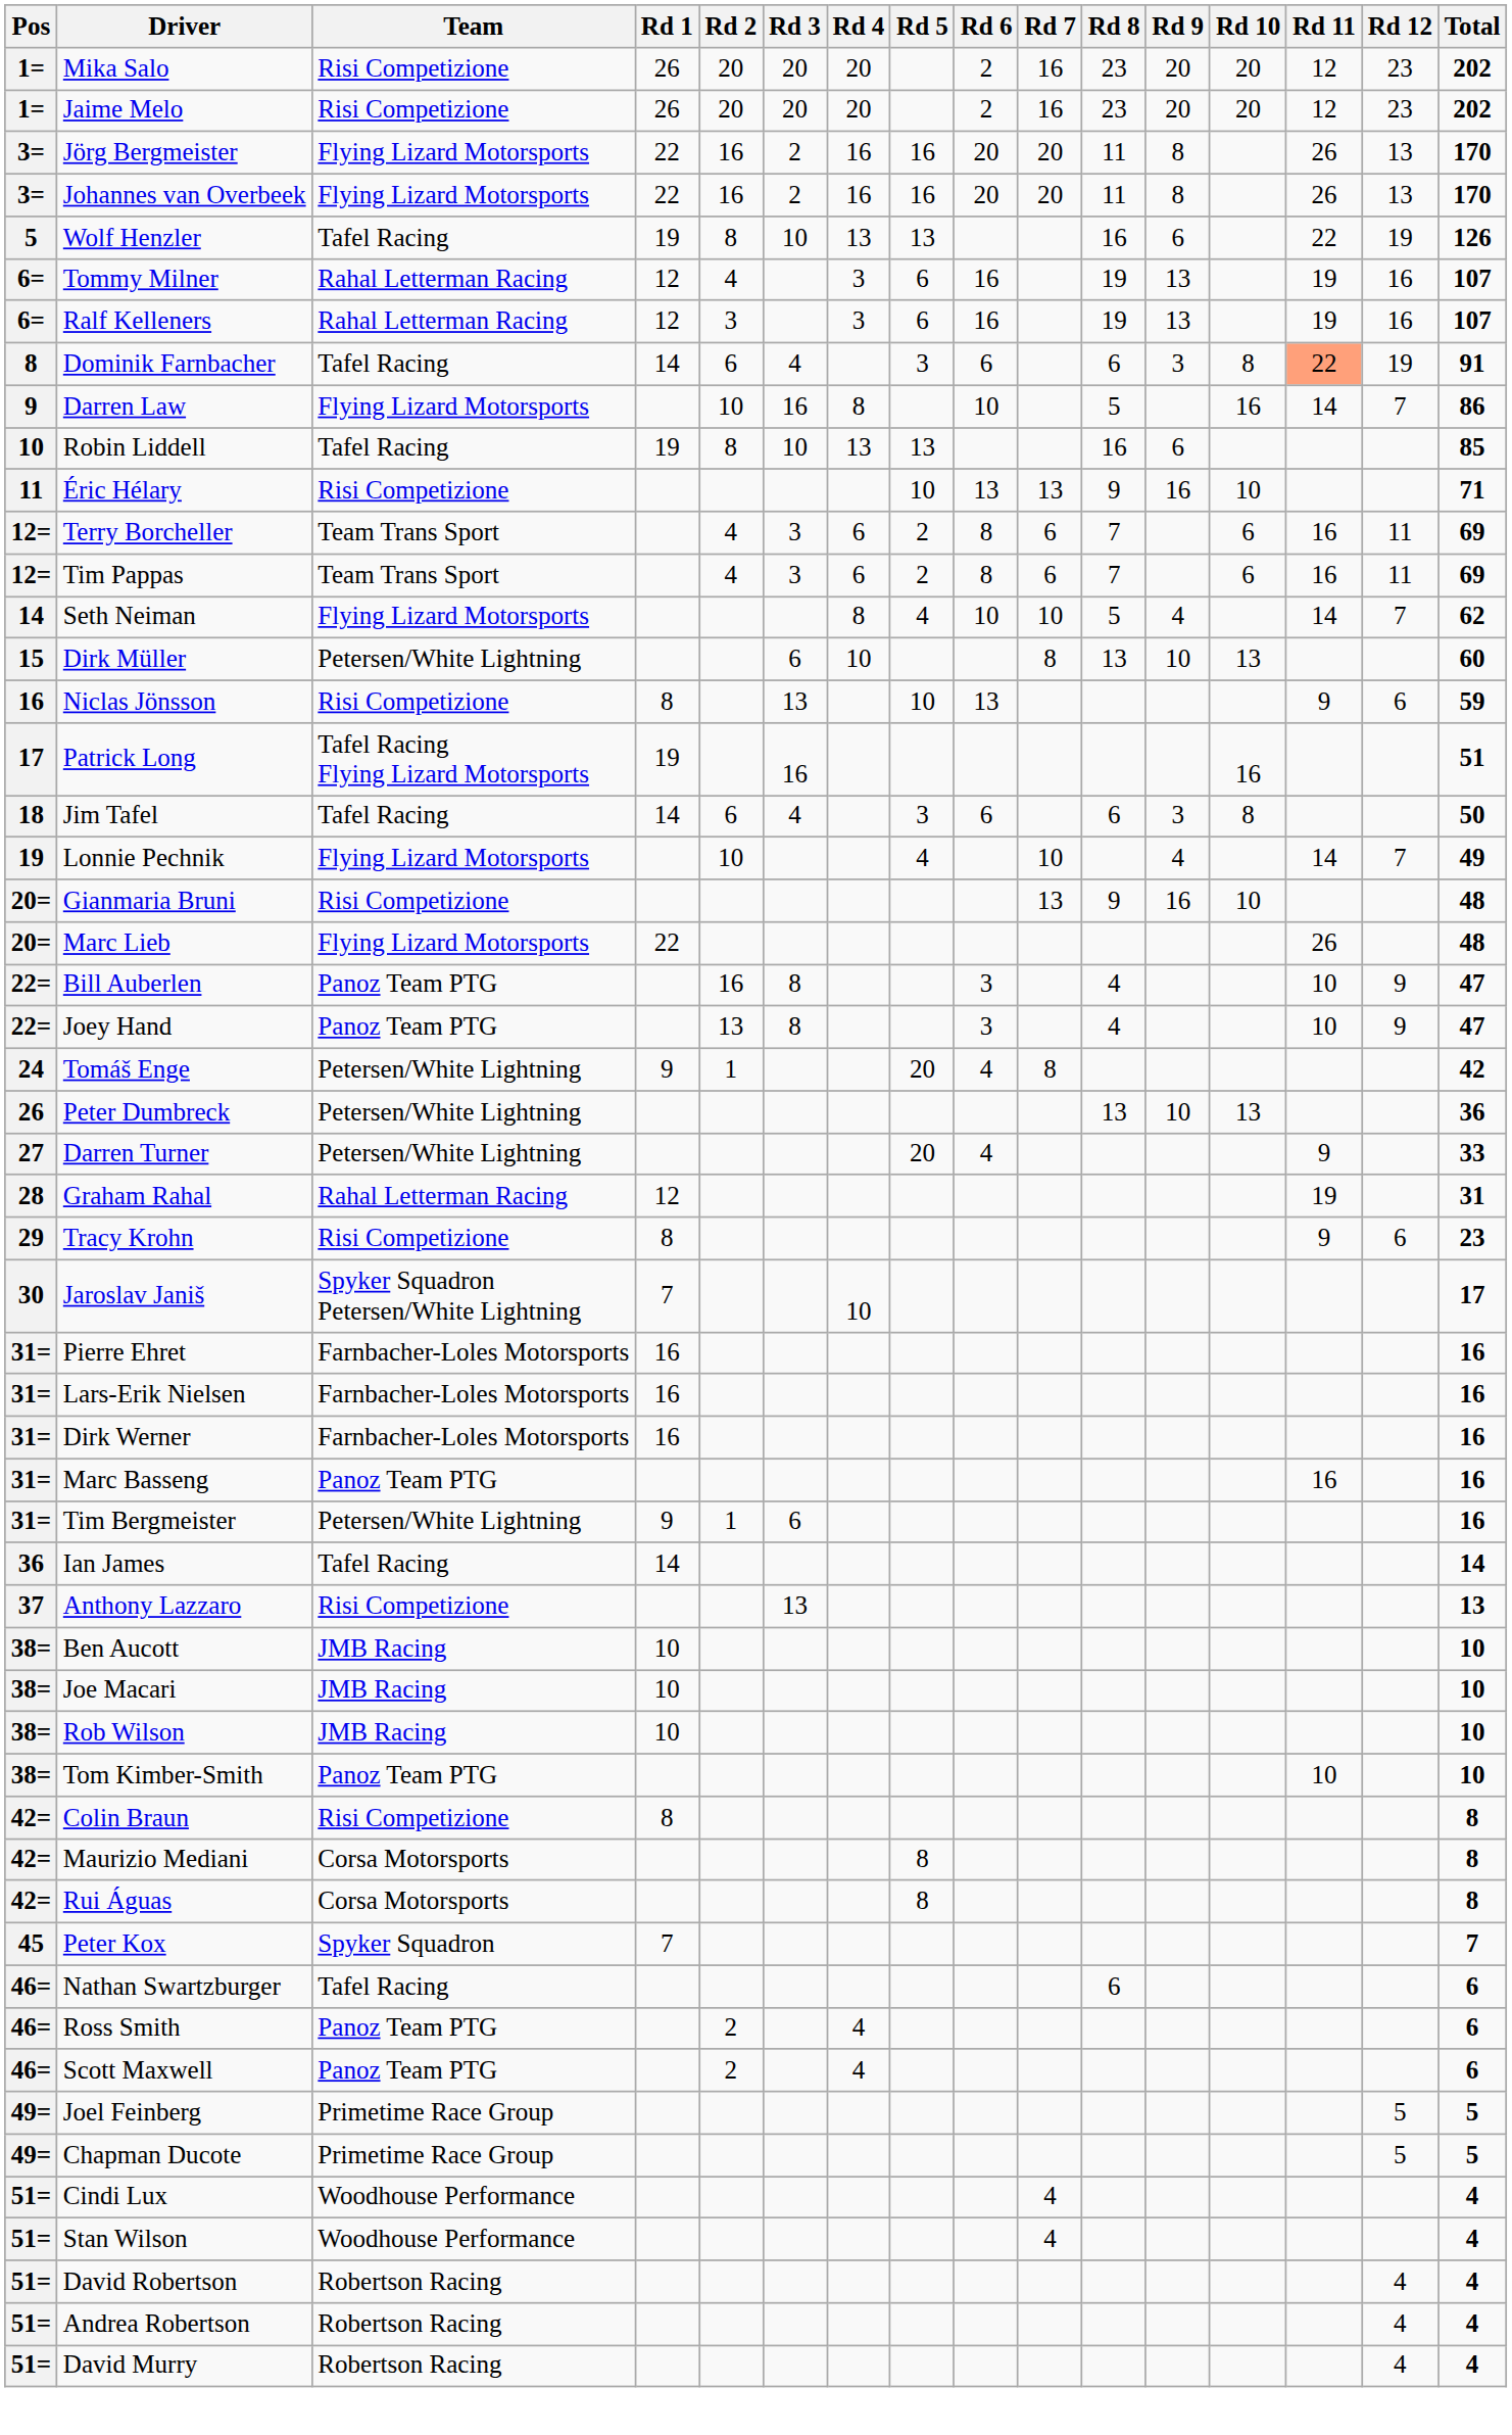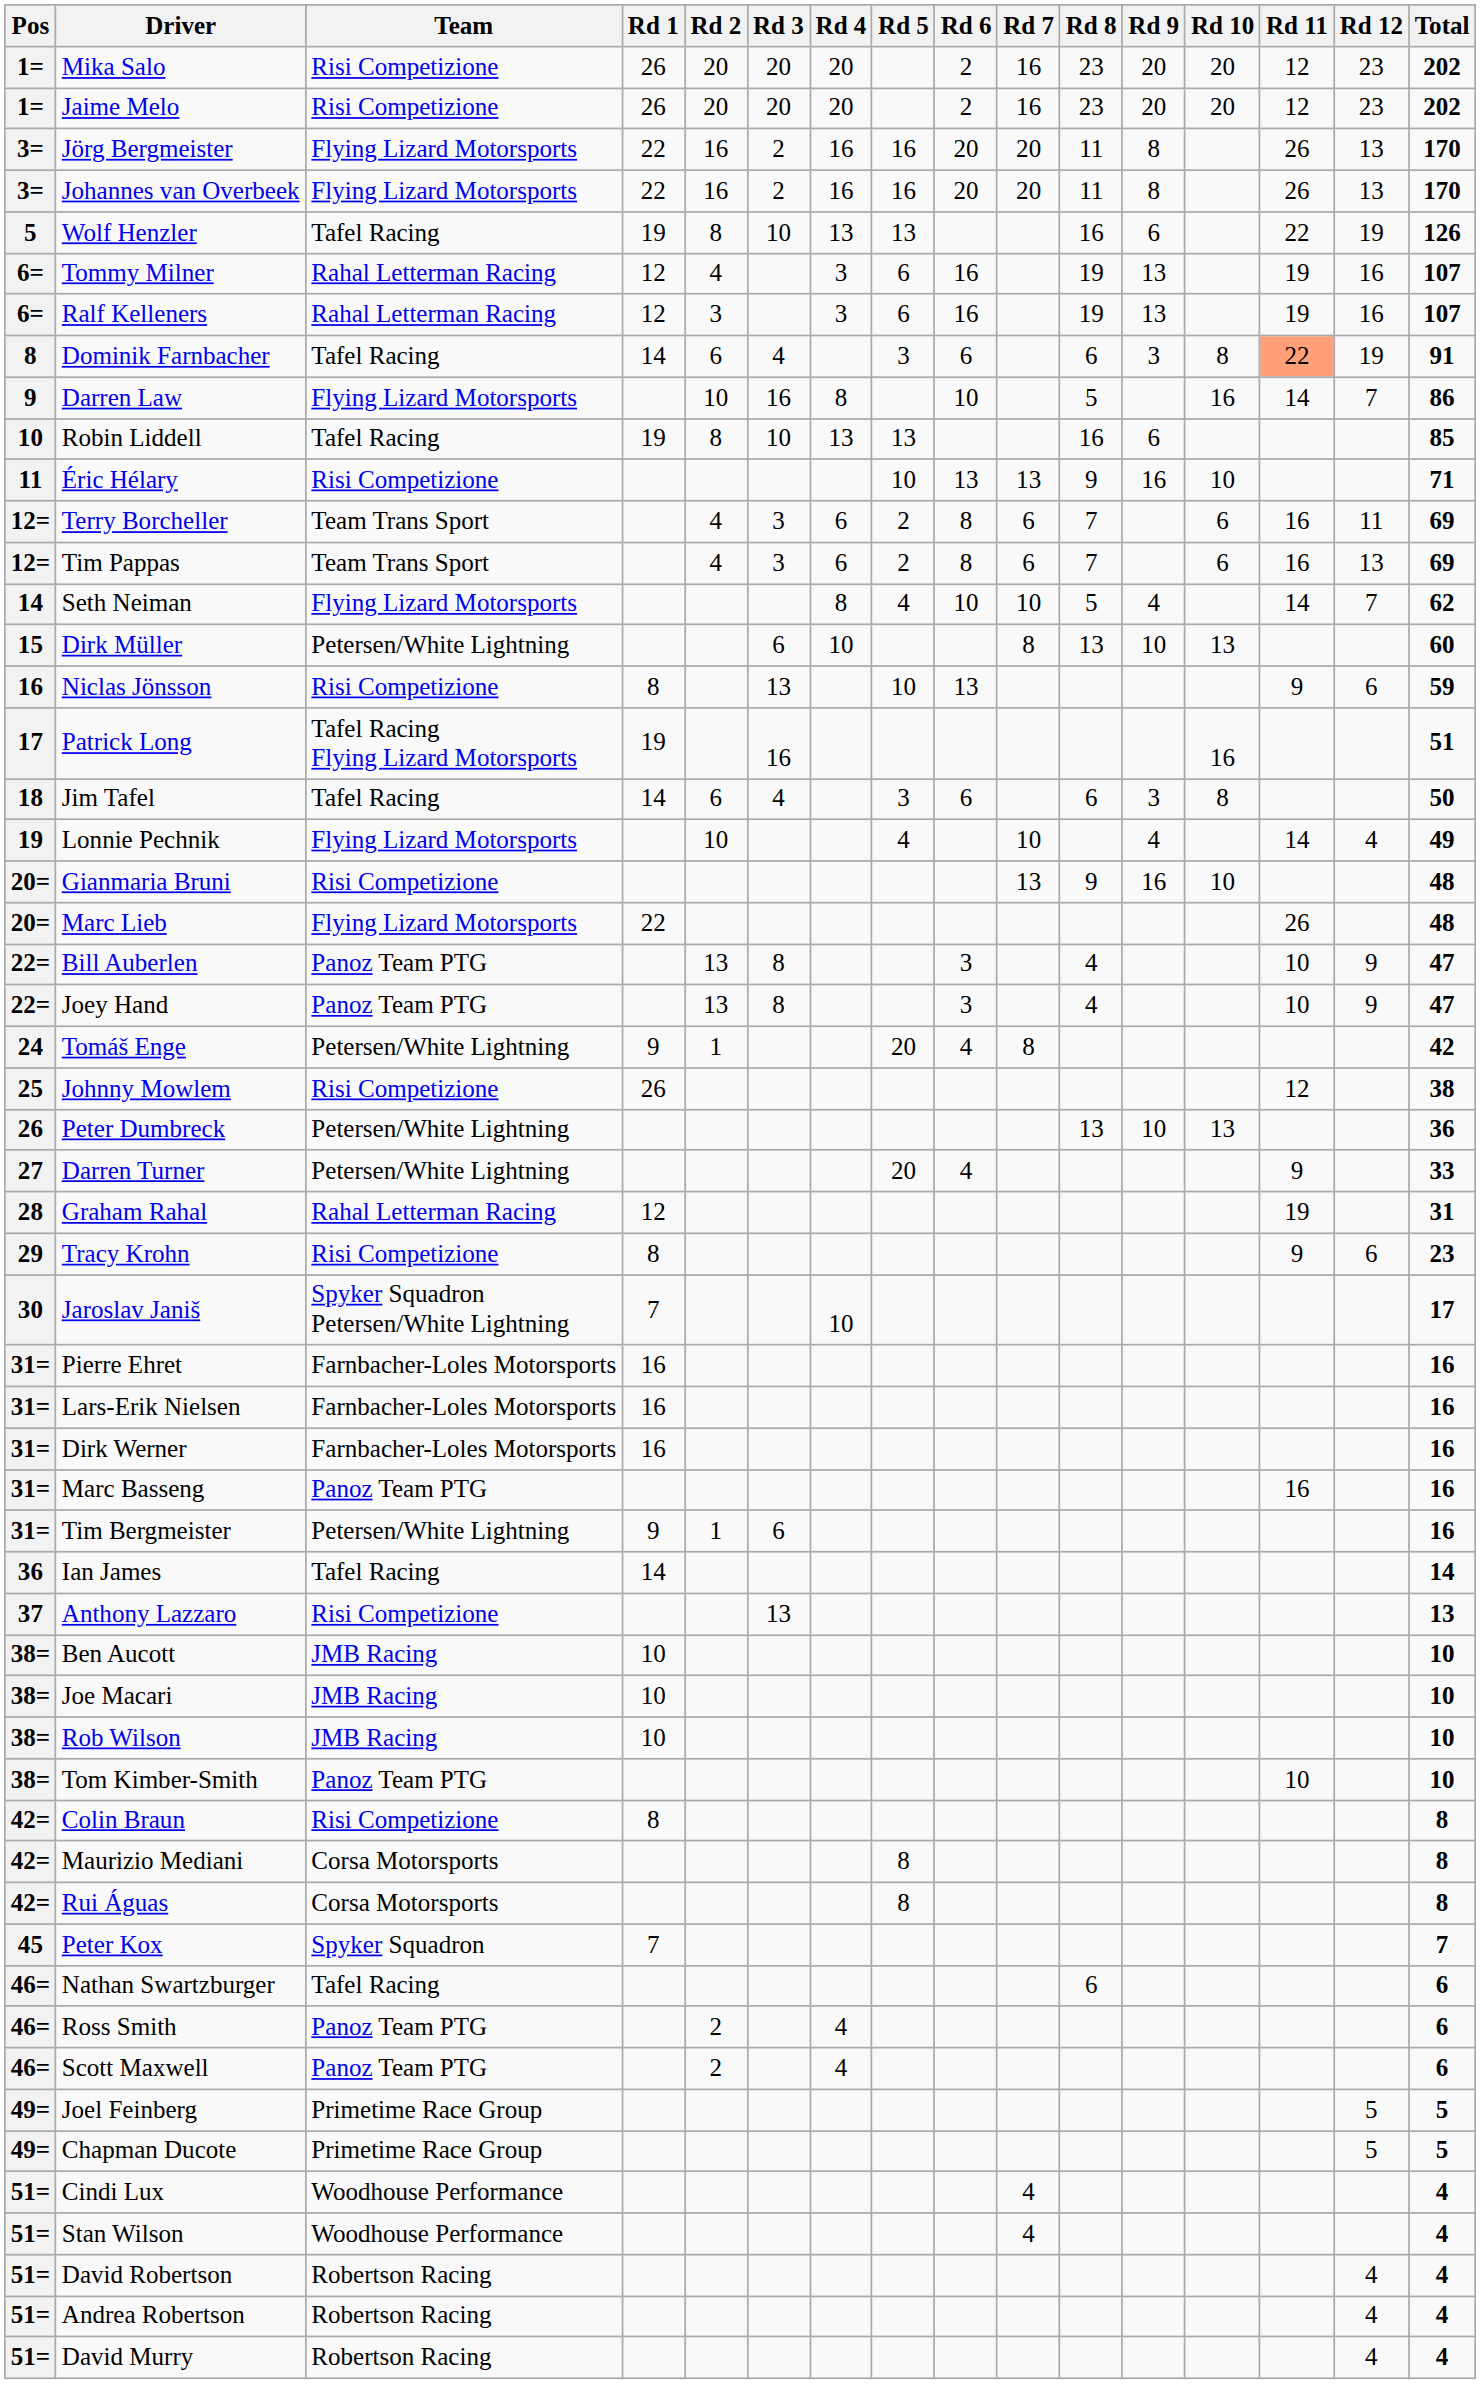Tim Pappas | Rd 12: 11 -> 13
Lonnie Pechnik | Rd 12: 7 -> 4
Bill Auberlen | Rd 2: 16 -> 13
+ row: 25 | Johnny Mowlem | Risi Competizione | 26 | 12 | 38
